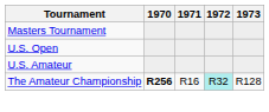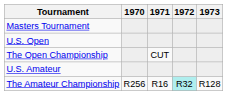+ row: The Open Championship | CUT
The Amateur Championship | 1970: bold -> normal
